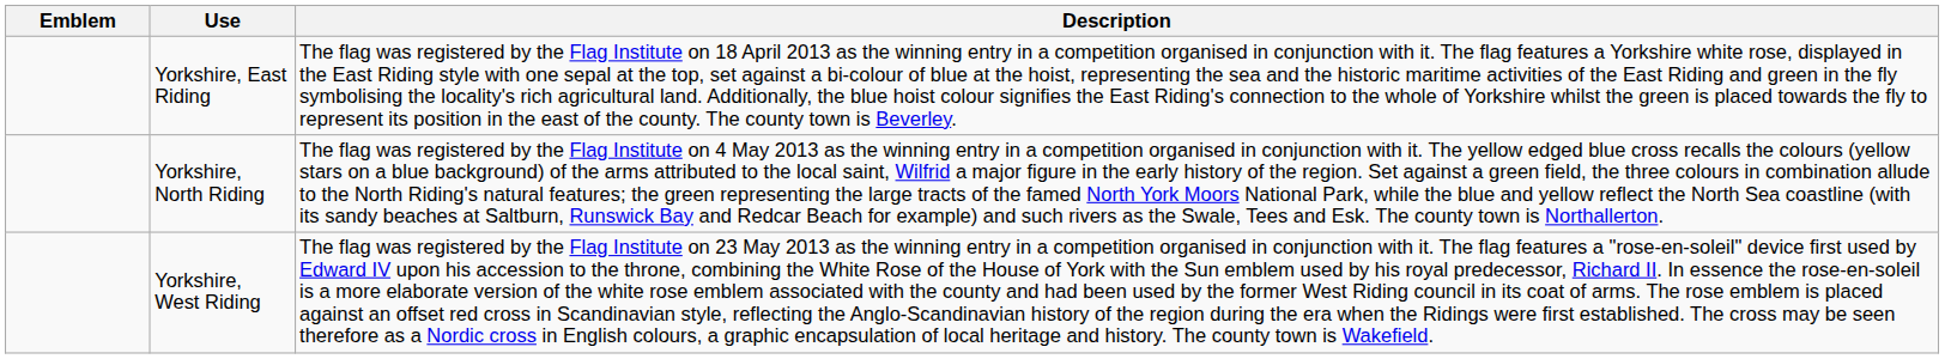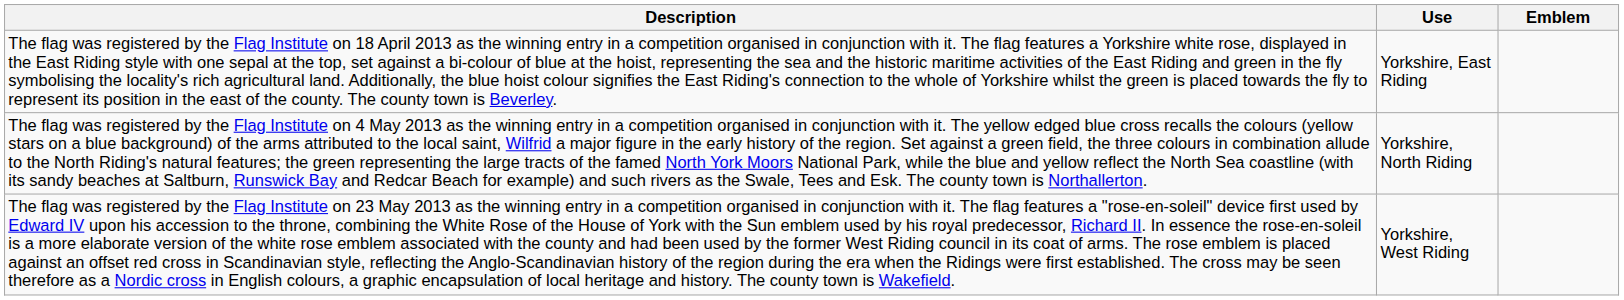columns swapped: Emblem <-> Description
